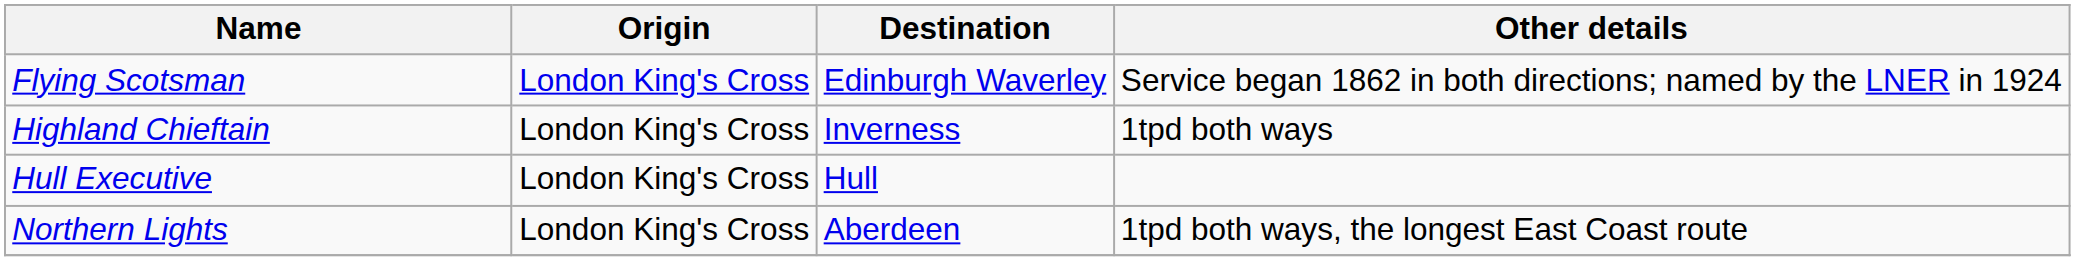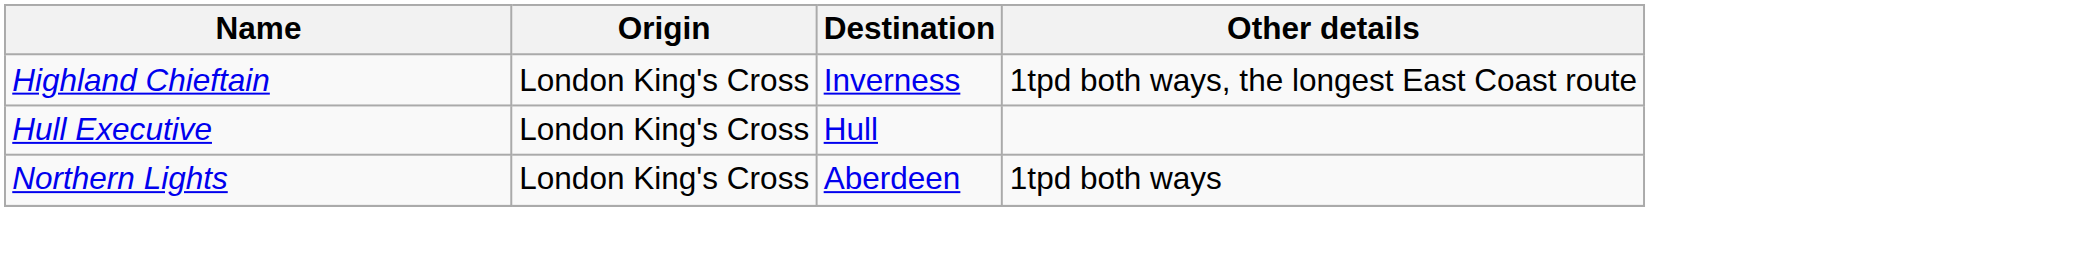- row: Flying Scotsman | London King's Cross | Edinburgh Waverley | Service began 1862 in both directions; named by the LNER in 1924
Highland Chieftain | Other details: 1tpd both ways -> 1tpd both ways, the longest East Coast route
Northern Lights | Other details: 1tpd both ways, the longest East Coast route -> 1tpd both ways
